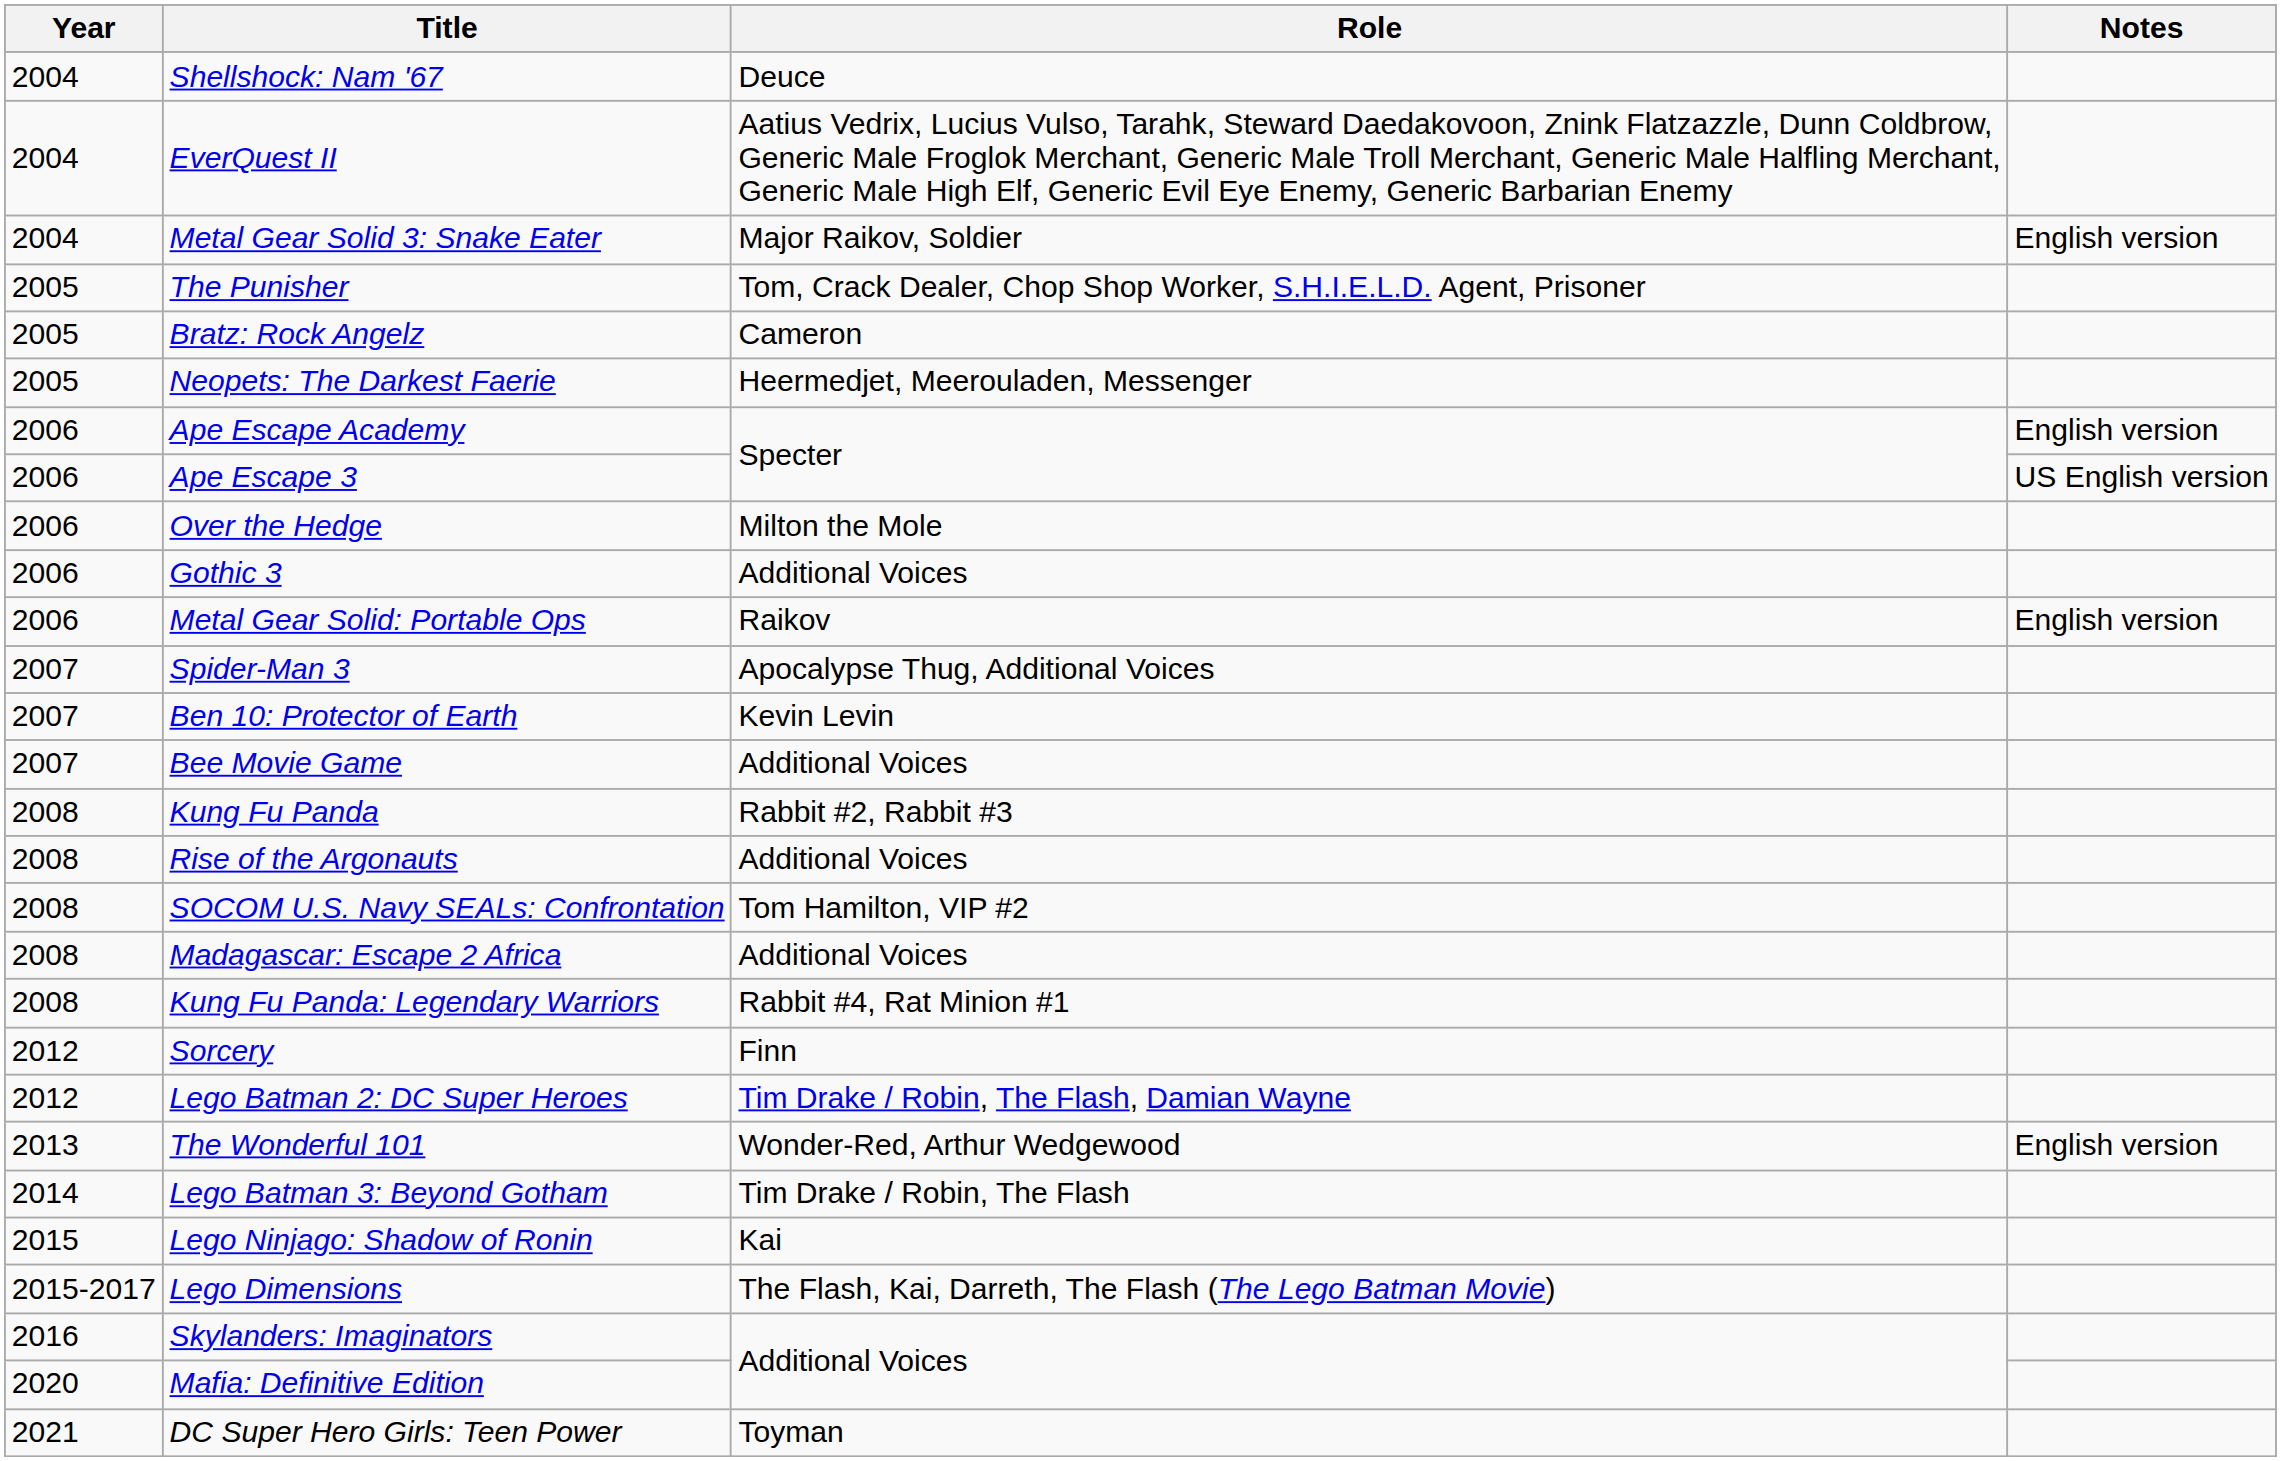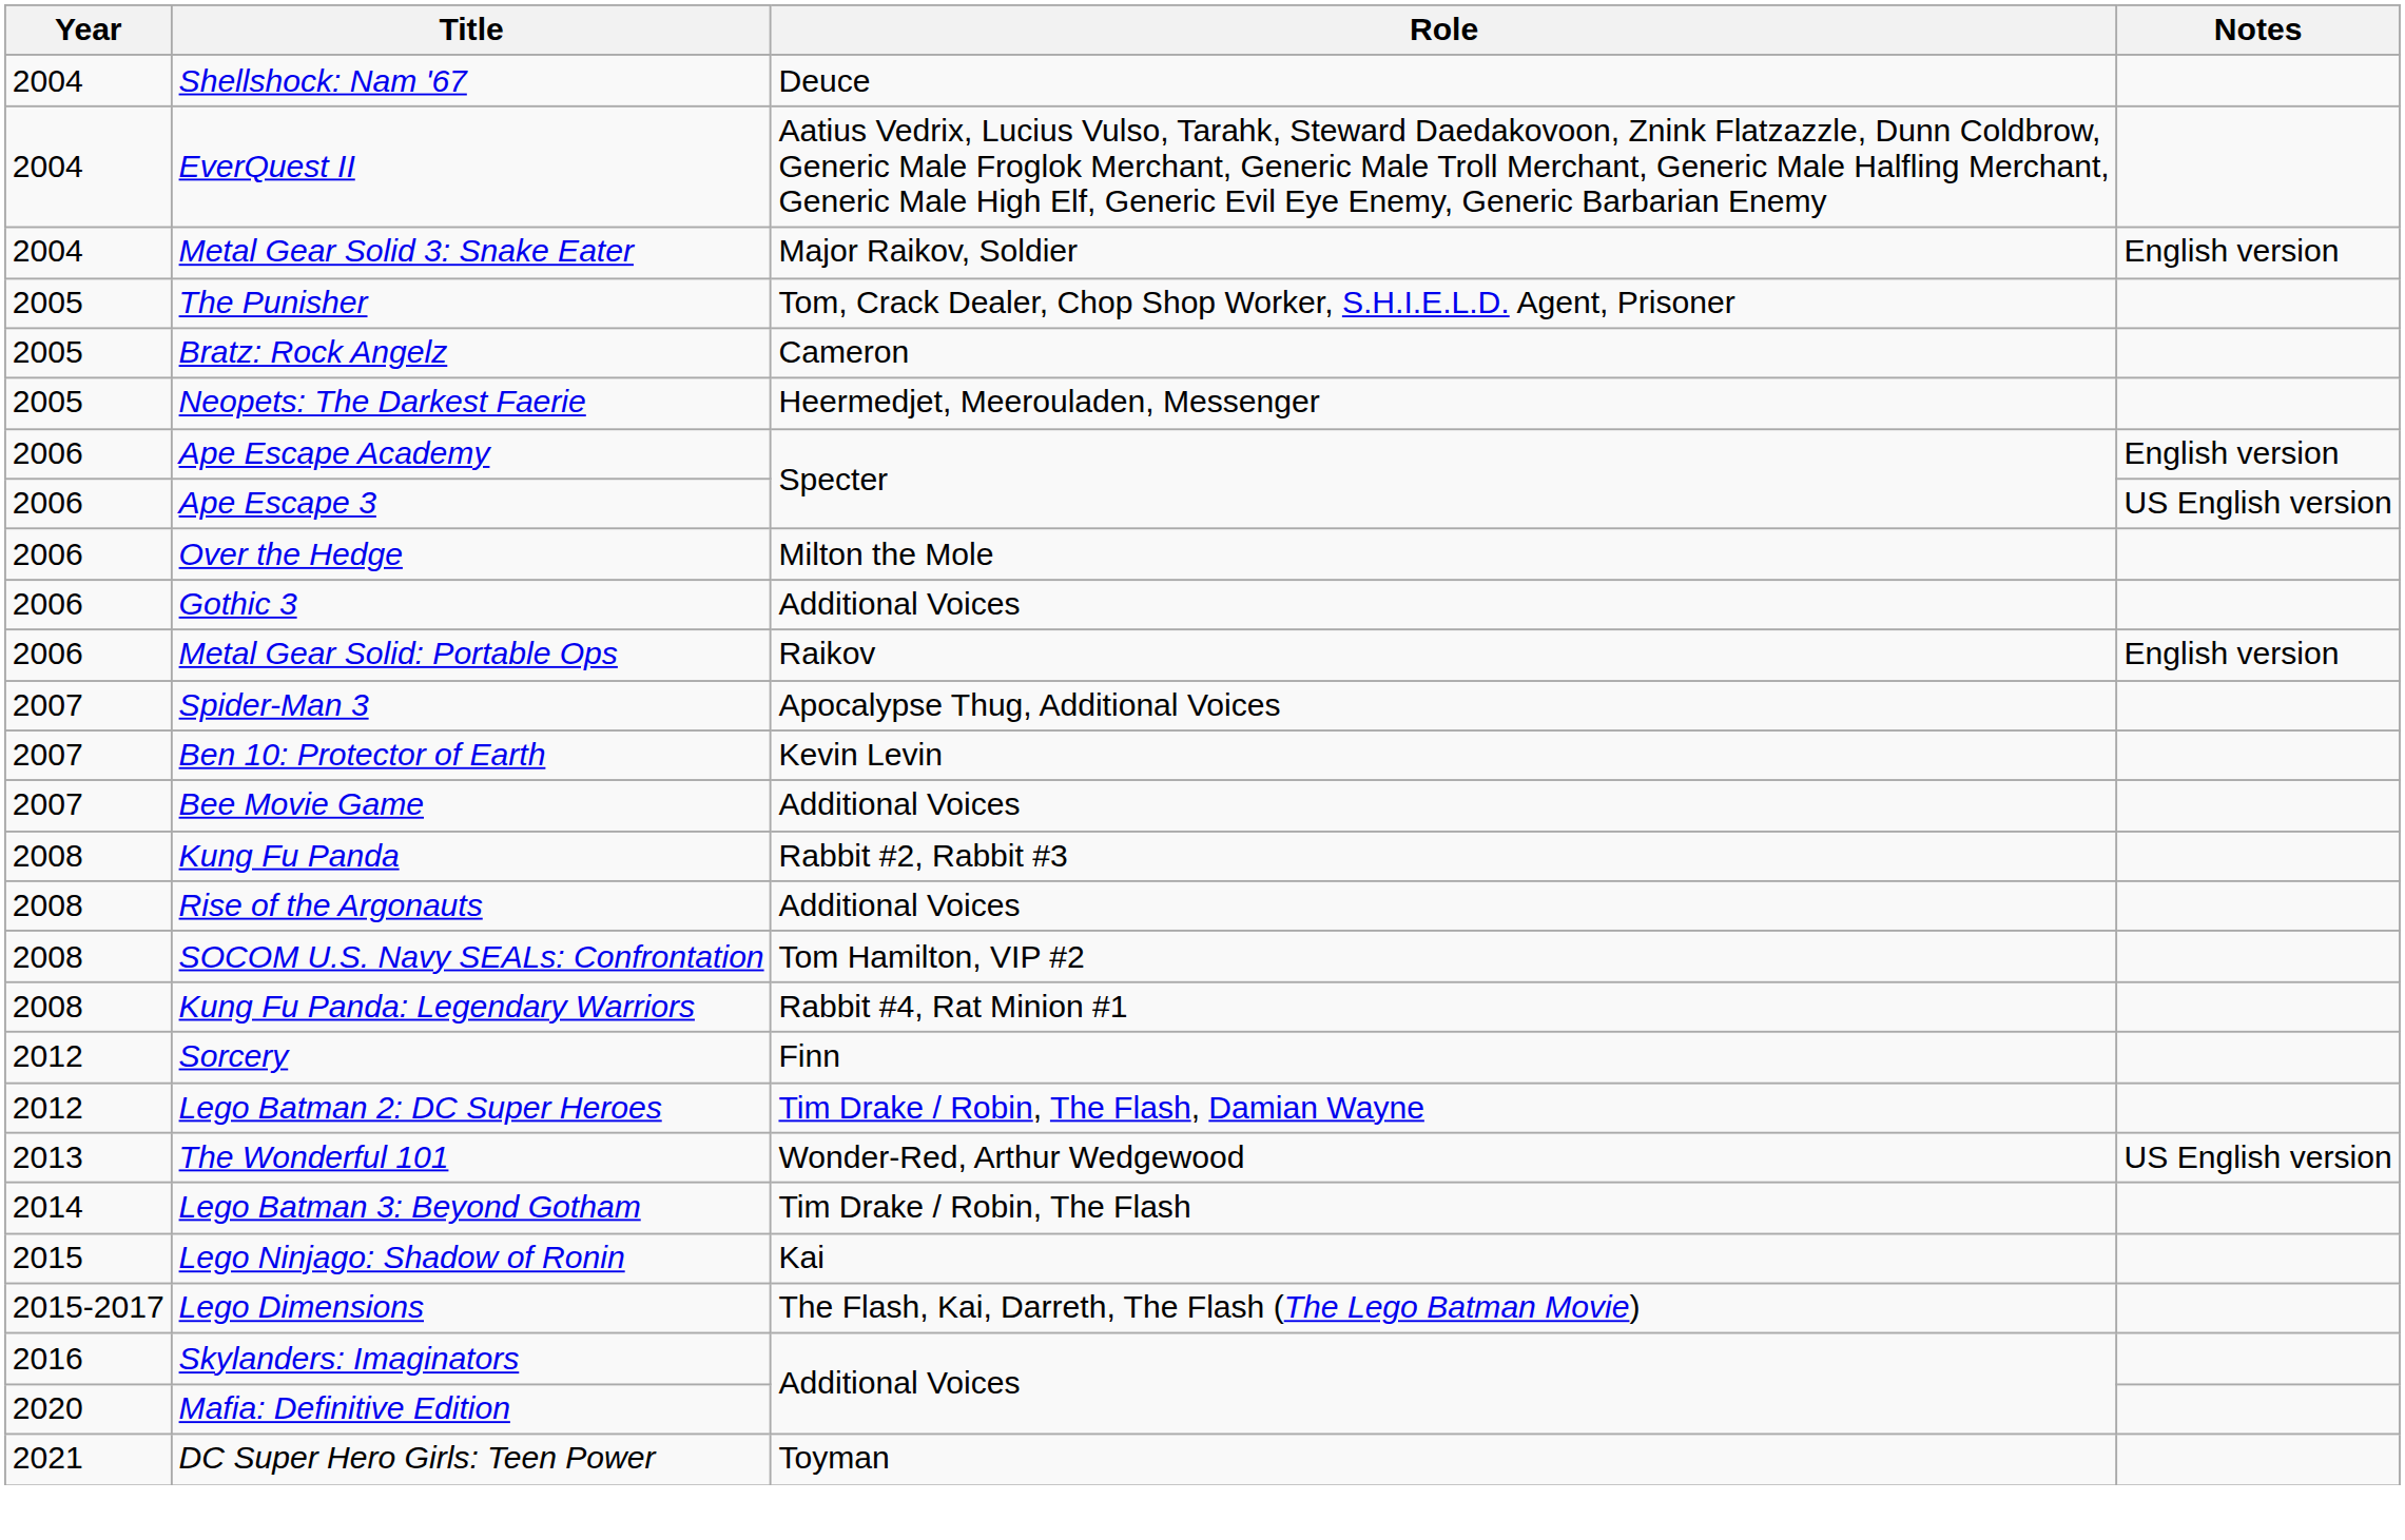- row: 2008 | Madagascar: Escape 2 Africa | Additional Voices
The Wonderful 101 | Notes: English version -> US English version
